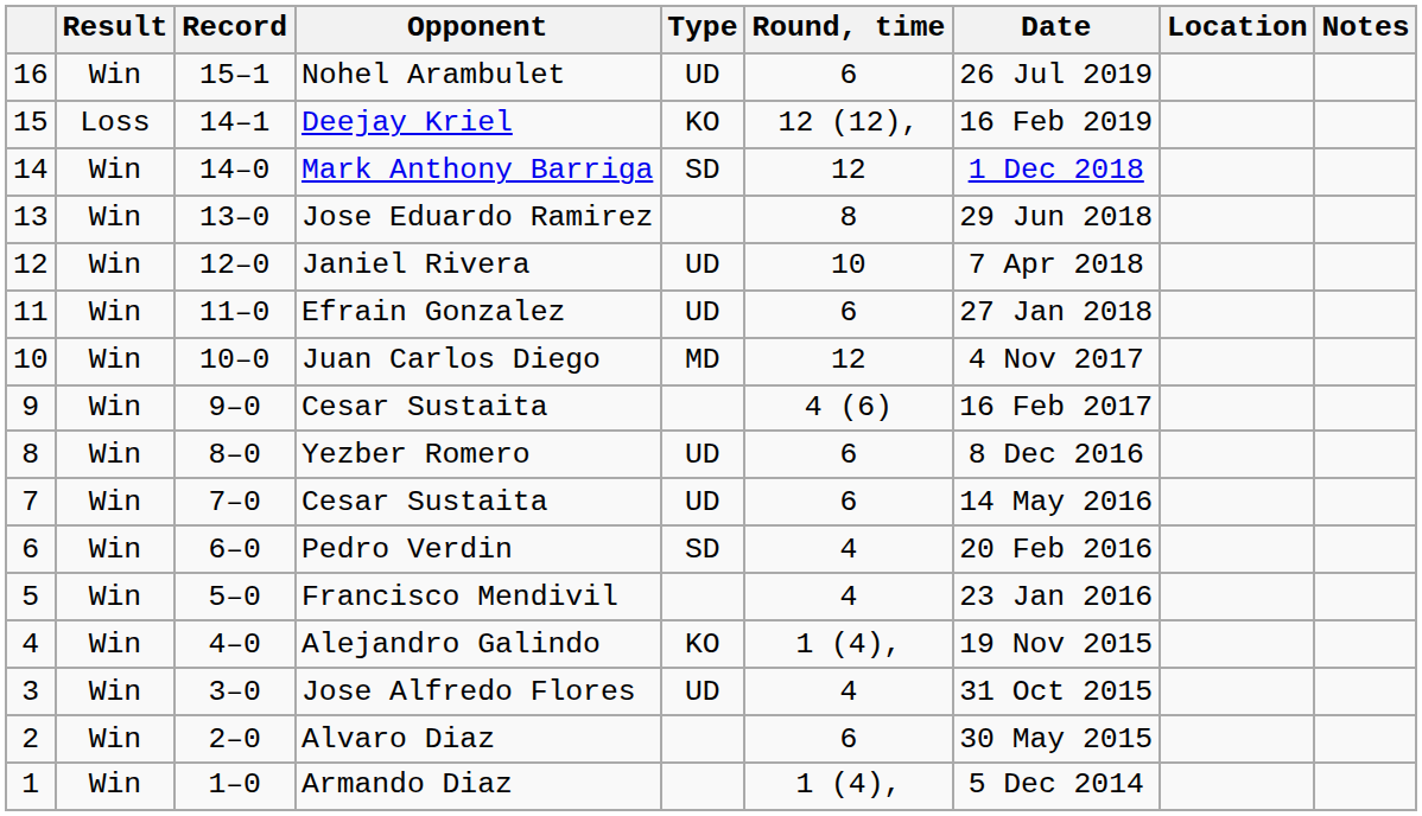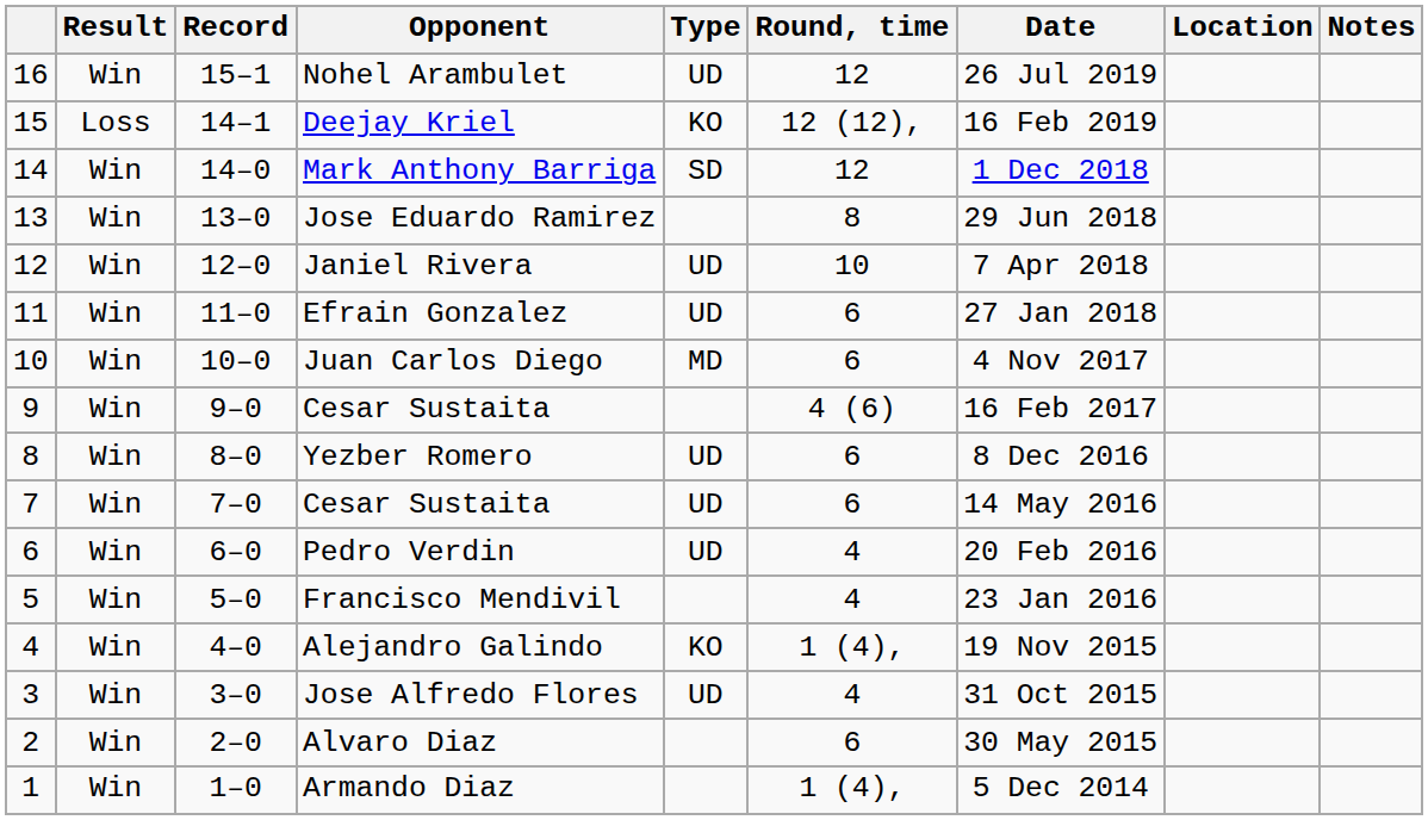Nohel Arambulet | Round, time: 6 -> 12
Juan Carlos Diego | Round, time: 12 -> 6
Pedro Verdin | Type: SD -> UD
